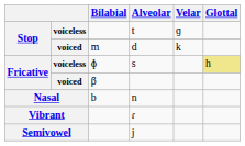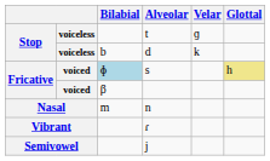d | column 2: voiced -> voiceless
d | Bilabial: m -> b
s | column 2: voiceless -> voiced
s | Bilabial: no background -> lightblue background
n | Bilabial: b -> m
